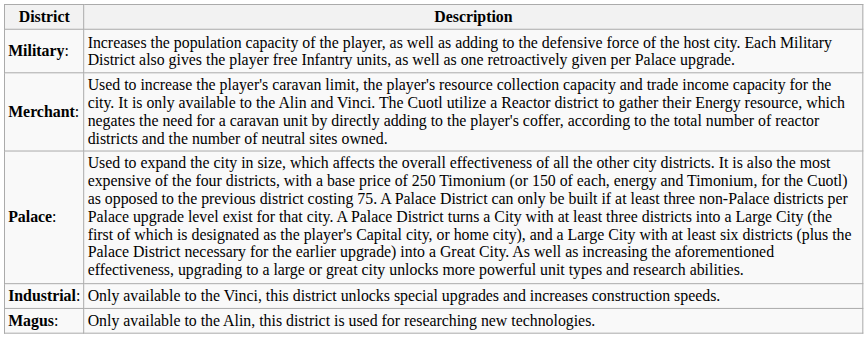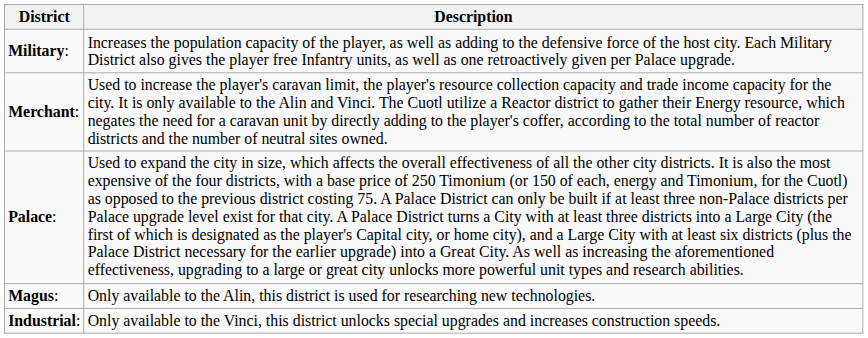rows swapped: Magus: <-> Industrial:
